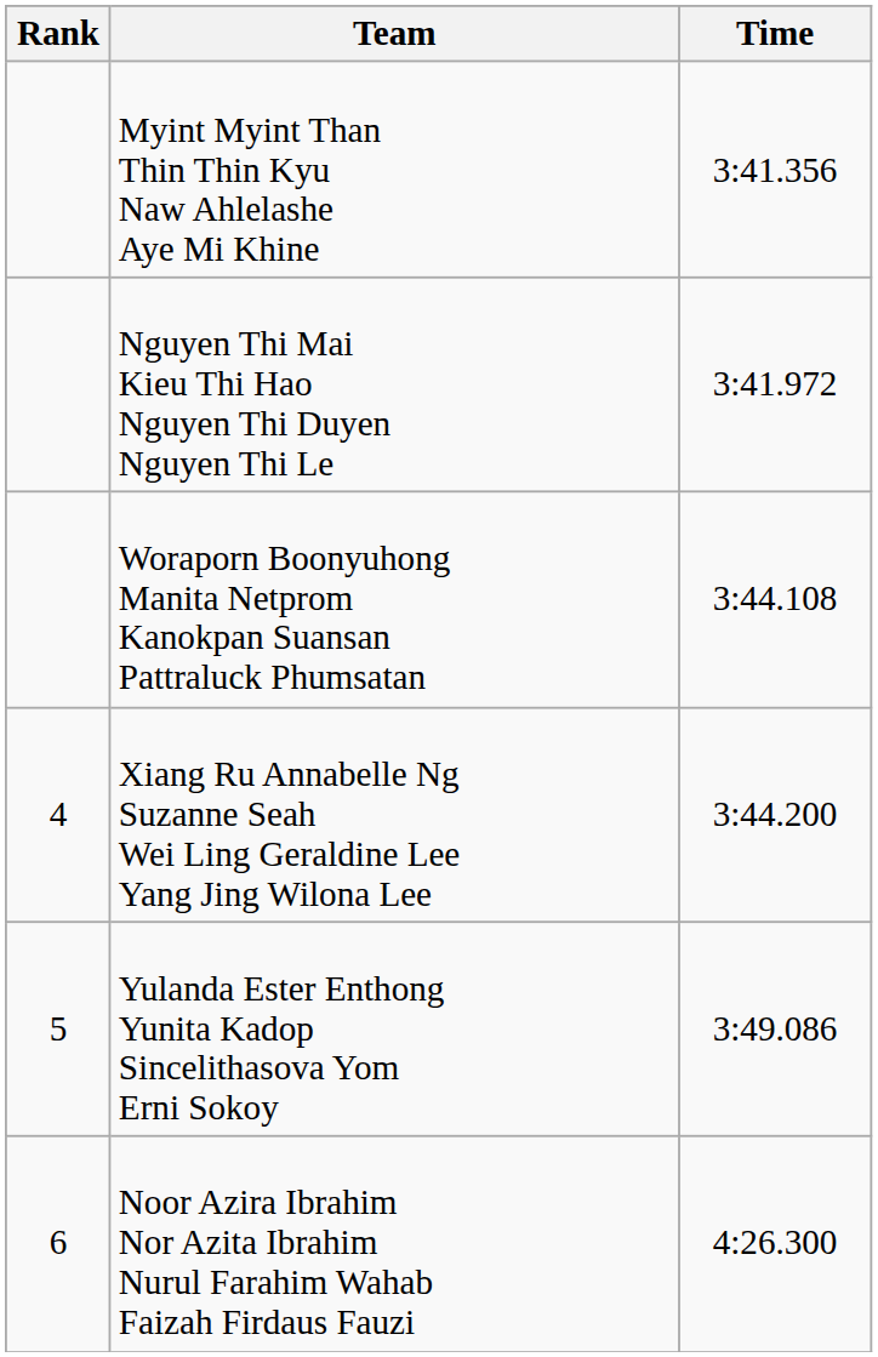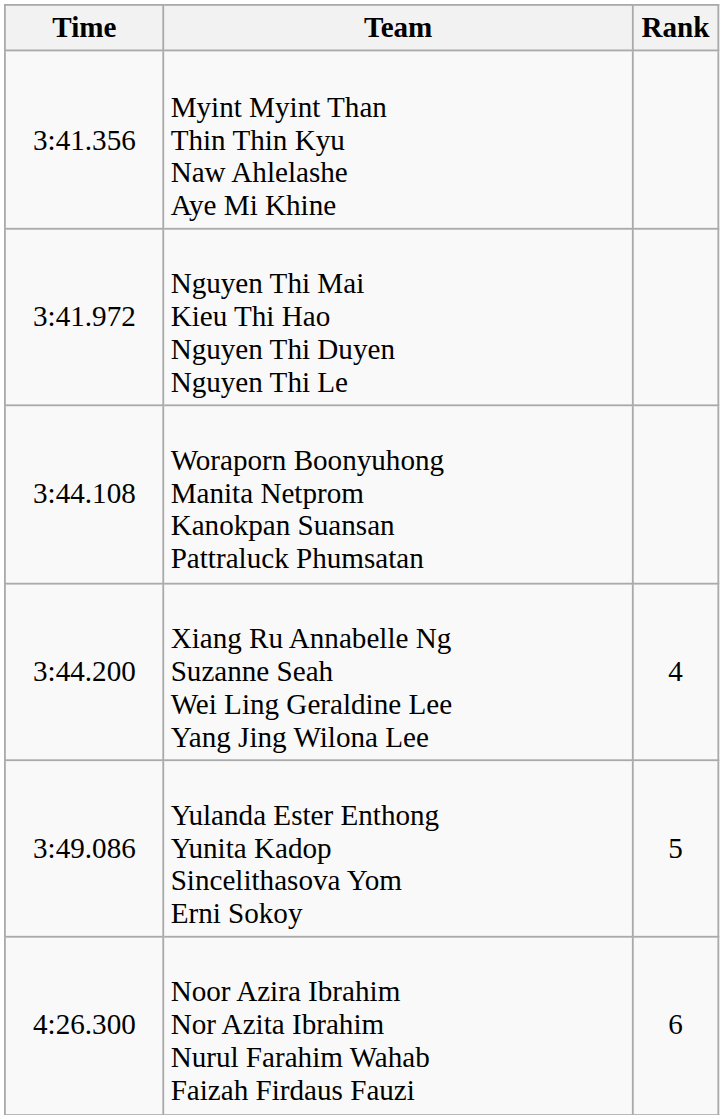columns swapped: Rank <-> Time
